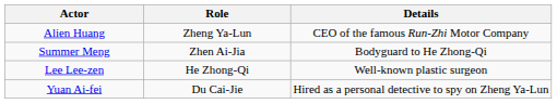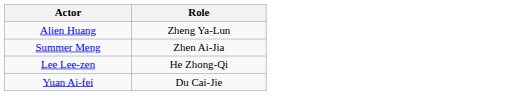- column: Details | CEO of the famous Run-Zhi Motor Company | Bodyguard to He Zhong-Qi | Well-known plastic surgeon | Hired as a personal detective to spy on Zheng Ya-Lun
